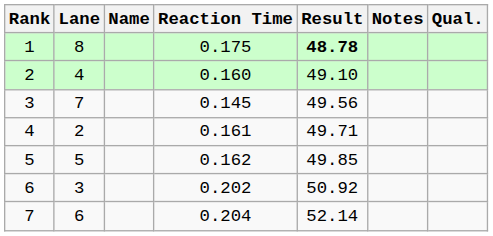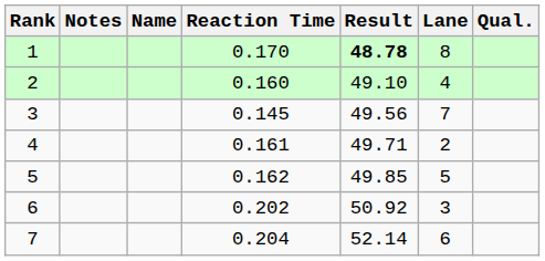columns swapped: Lane <-> Notes
1 | Reaction Time: 0.175 -> 0.170
